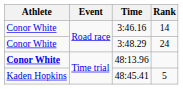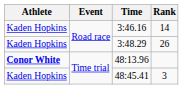3:46.16 | Athlete: Conor White -> Kaden Hopkins
3:48.29 | Athlete: Conor White -> Kaden Hopkins
3:48.29 | Rank: 24 -> 26
48:45.41 | Rank: 5 -> 3
